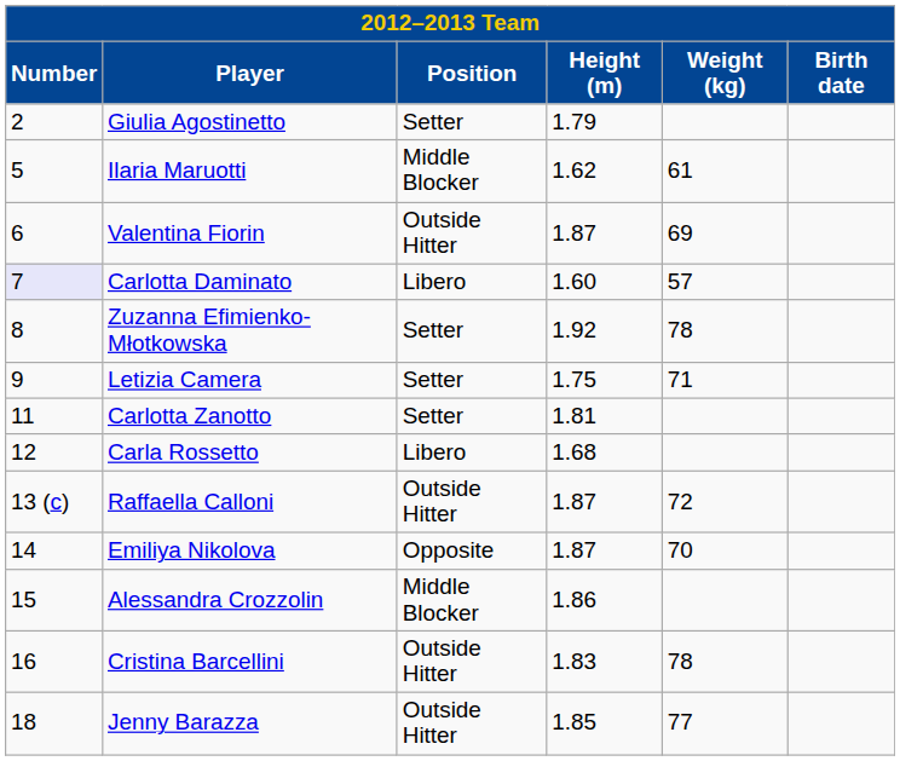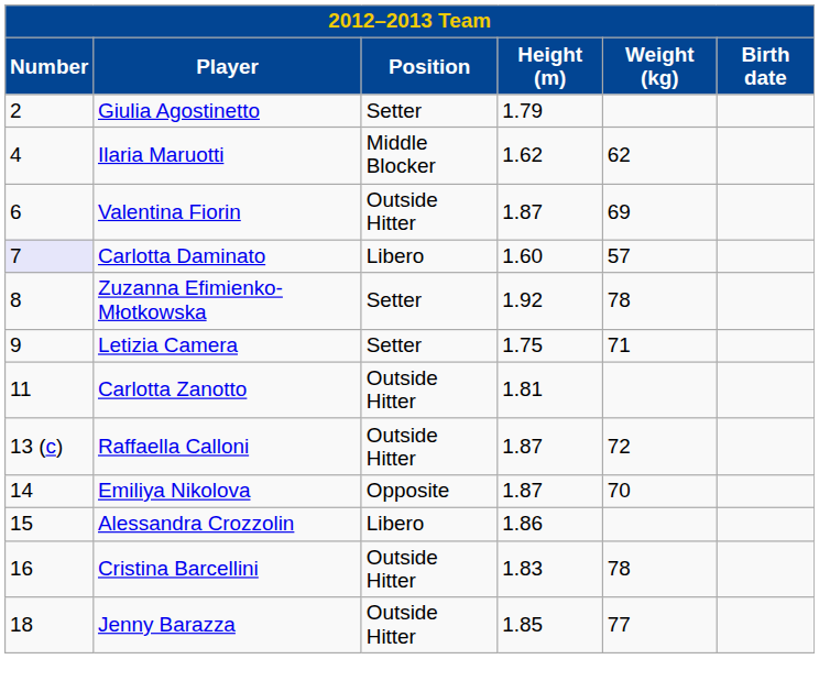Ilaria Maruotti | Number: 5 -> 4
Ilaria Maruotti | Weight (kg): 61 -> 62
Carlotta Zanotto | Position: Setter -> Outside Hitter
- row: 12 | Carla Rossetto | Libero | 1.68
Alessandra Crozzolin | Position: Middle Blocker -> Libero
